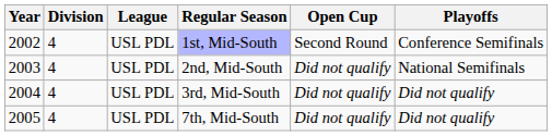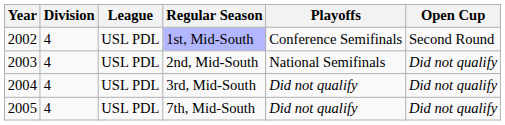columns swapped: Playoffs <-> Open Cup
